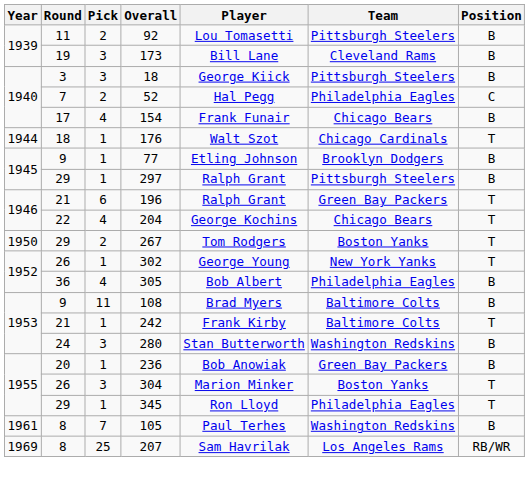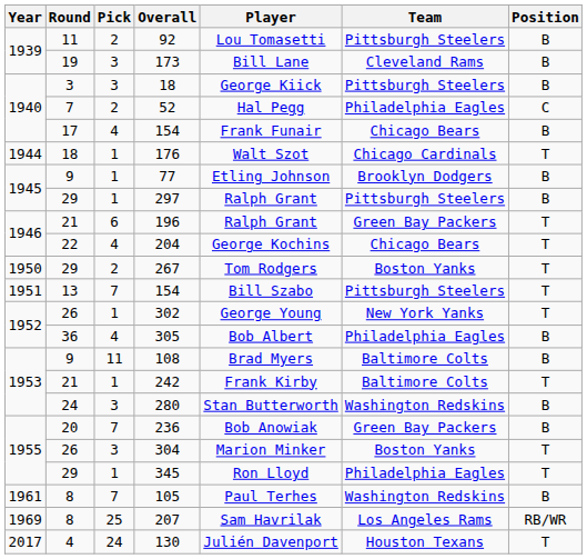+ row: 1951 | 13 | 7 | 154 | Bill Szabo | Pittsburgh Steelers | T
236 | Pick: 1 -> 7
+ row: 2017 | 4 | 24 | 130 | Julién Davenport | Houston Texans | T
